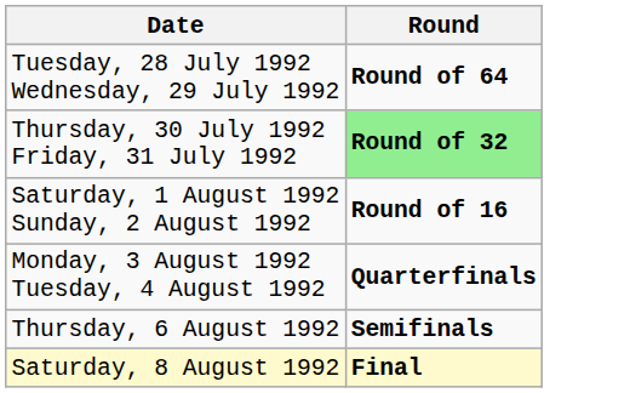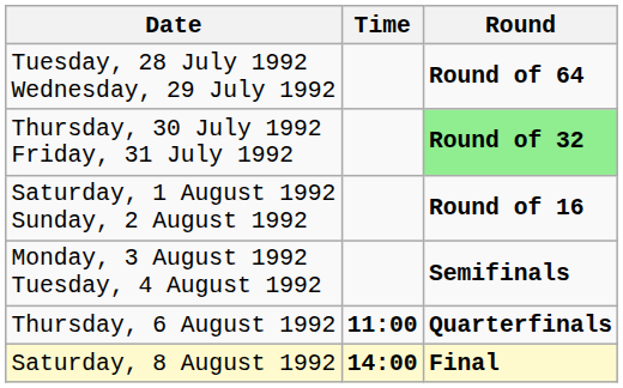+ column: Time | 11:00 | 14:00
Monday, 3 August 1992 Tuesday, 4 August 1992 | Round: Quarterfinals -> Semifinals
Thursday, 6 August 1992 | Round: Semifinals -> Quarterfinals
